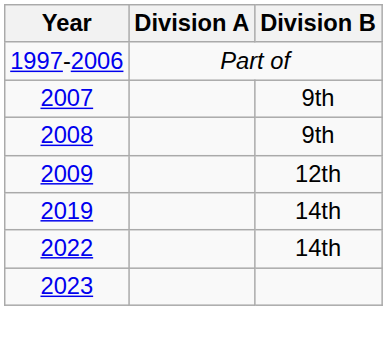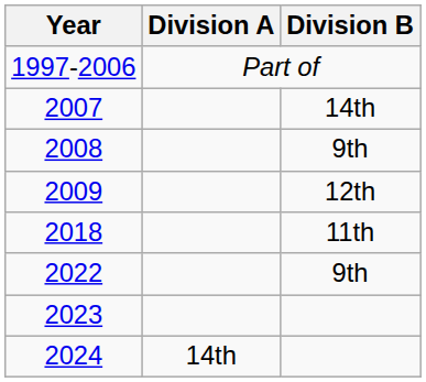2007 | Division B: 9th -> 14th
+ row: 2018 | 11th
- row: 2019 | 14th
2022 | Division B: 14th -> 9th
+ row: 2024 | 14th
